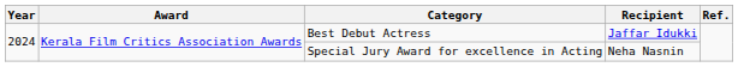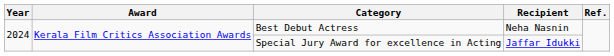Best Debut Actress | Recipient: Jaffar Idukki -> Neha Nasnin
Special Jury Award for excellence in Acting | Recipient: Neha Nasnin -> Jaffar Idukki
